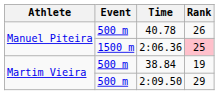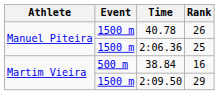40.78 | Event: 500 m -> 1500 m
2:06.36 | Rank: pink background -> no background
38.84 | Rank: 19 -> 16
2:09.50 | Event: 500 m -> 1500 m
